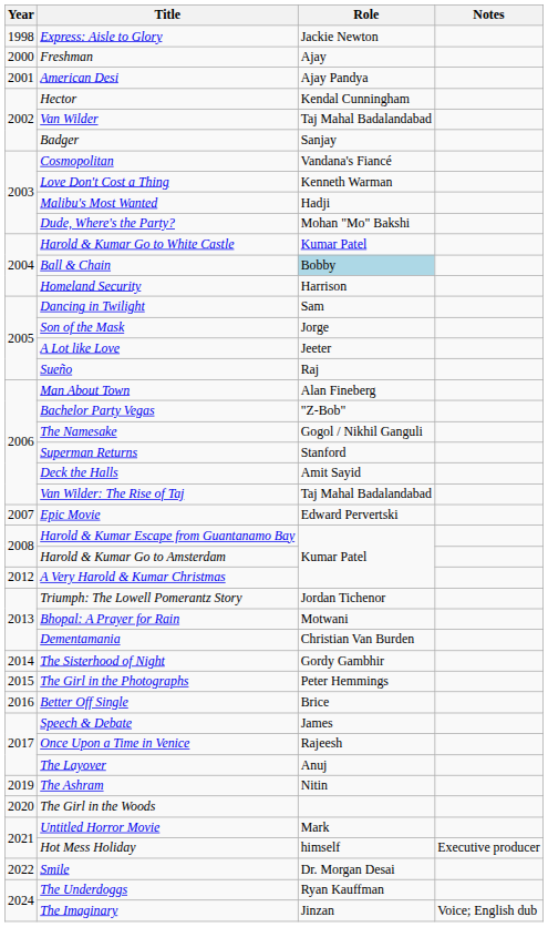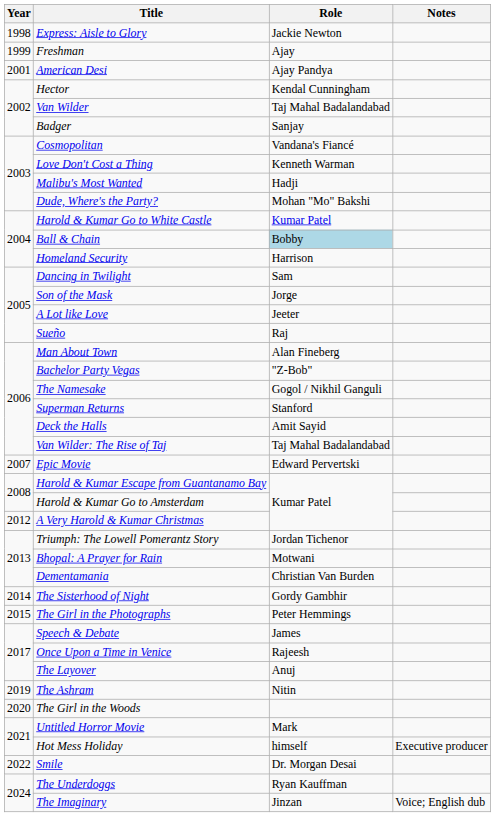Freshman | Year: 2000 -> 1999
- row: 2016 | Better Off Single | Brice
